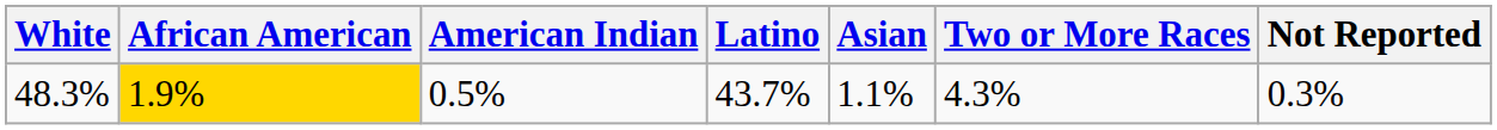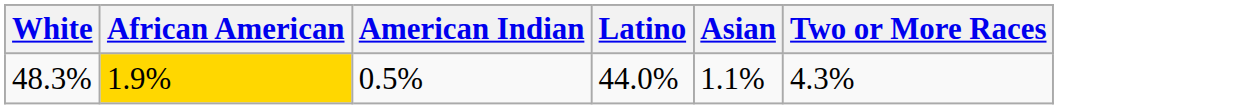- column: Not Reported | 0.3%
48.3% | Latino: 43.7% -> 44.0%
